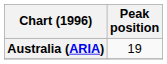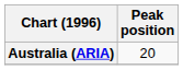Australia (ARIA) | Peak position: 19 -> 20
